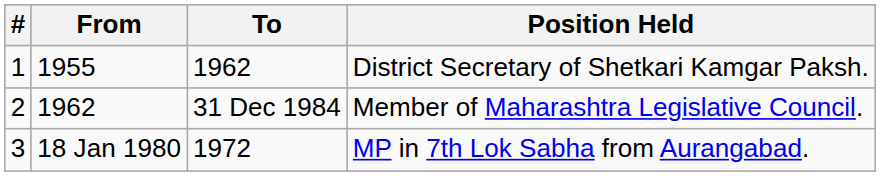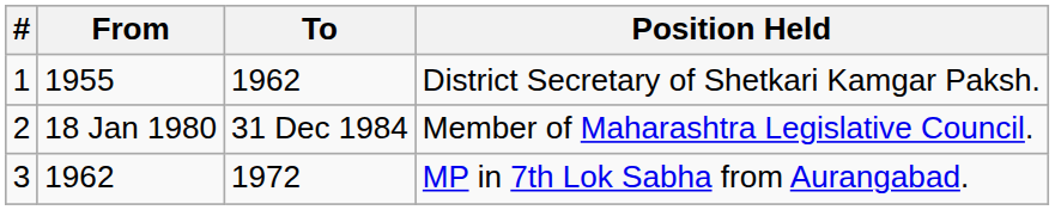Member of Maharashtra Legislative Council. | From: 1962 -> 18 Jan 1980
MP in 7th Lok Sabha from Aurangabad. | From: 18 Jan 1980 -> 1962
